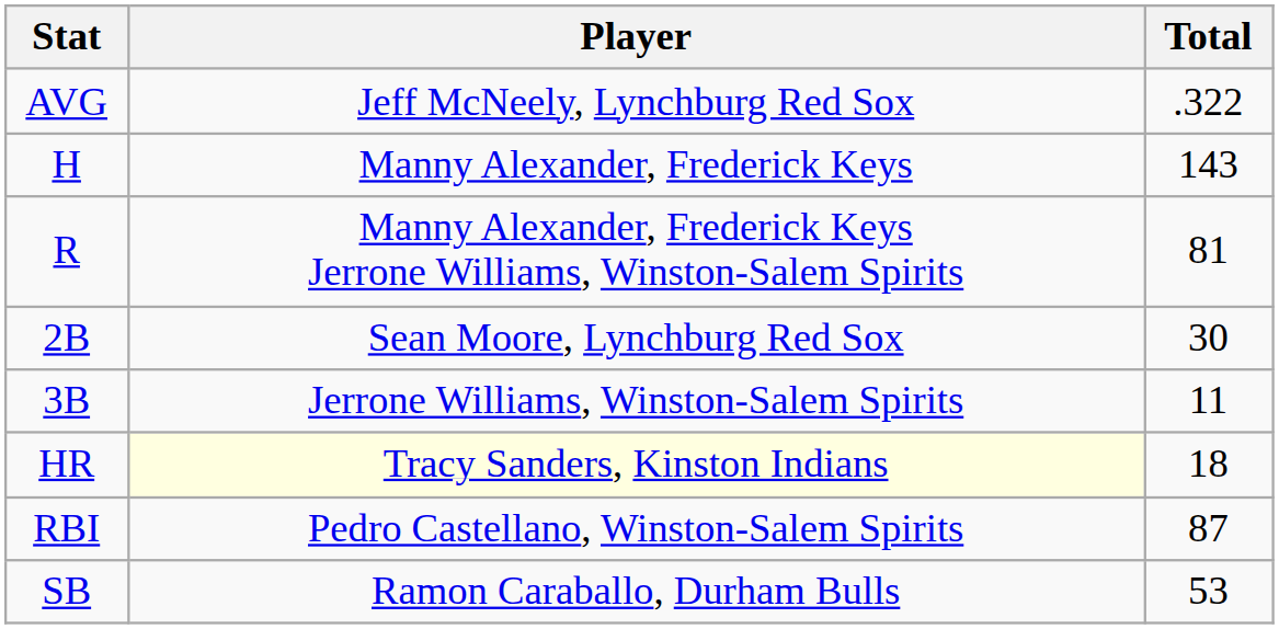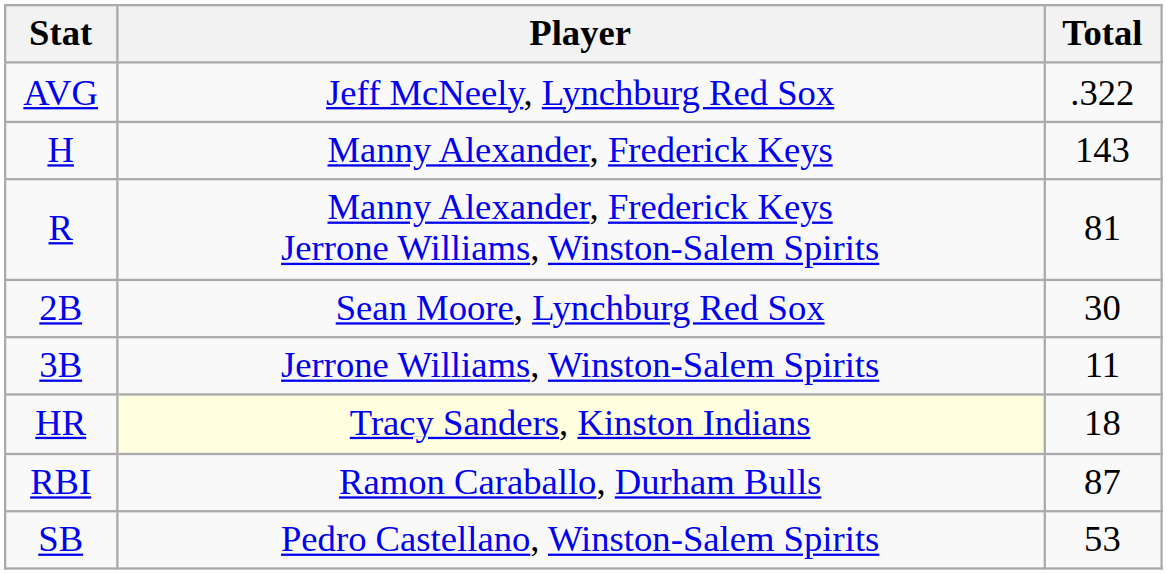RBI | Player: Pedro Castellano, Winston-Salem Spirits -> Ramon Caraballo, Durham Bulls
SB | Player: Ramon Caraballo, Durham Bulls -> Pedro Castellano, Winston-Salem Spirits
